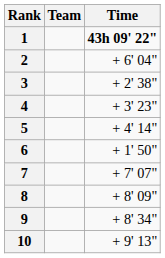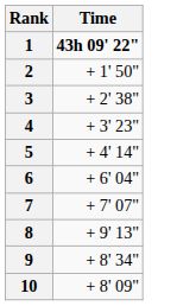- column: Team
2 | Time: + 6' 04" -> + 1' 50"
6 | Time: + 1' 50" -> + 6' 04"
8 | Time: + 8' 09" -> + 9' 13"
10 | Time: + 9' 13" -> + 8' 09"
